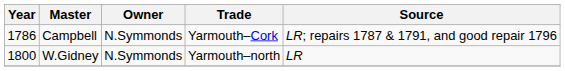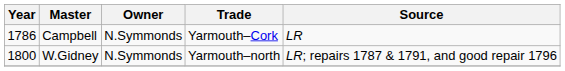Campbell | Source: LR; repairs 1787 & 1791, and good repair 1796 -> LR
W.Gidney | Source: LR -> LR; repairs 1787 & 1791, and good repair 1796
